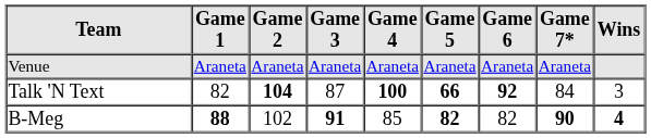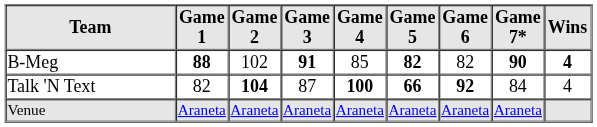rows swapped: B-Meg <-> Venue
Talk 'N Text | Wins: 3 -> 4
